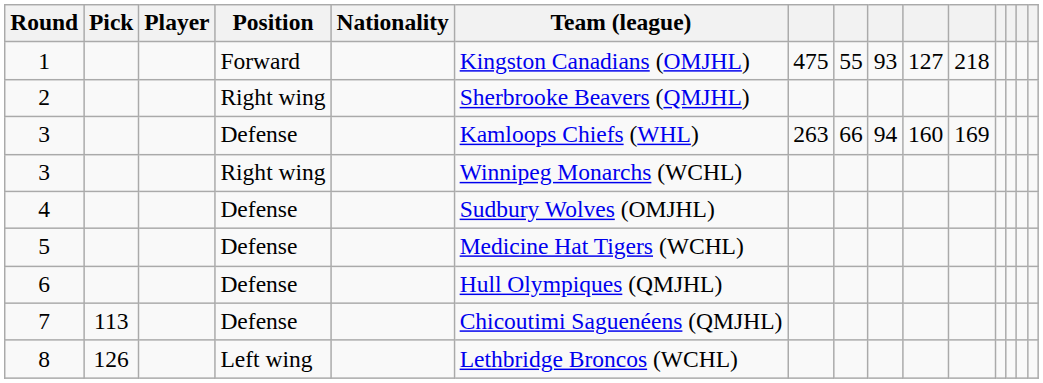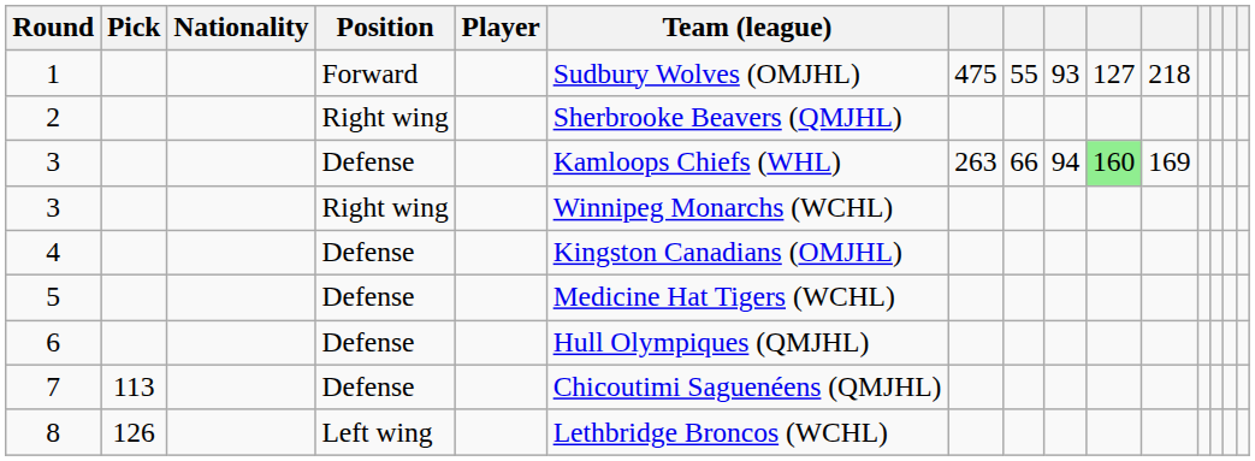columns swapped: Player <-> Nationality
1 | Team (league): Kingston Canadians (OMJHL) -> Sudbury Wolves (OMJHL)
3 / Defense | column 10: no background -> lightgreen background
4 | Team (league): Sudbury Wolves (OMJHL) -> Kingston Canadians (OMJHL)
